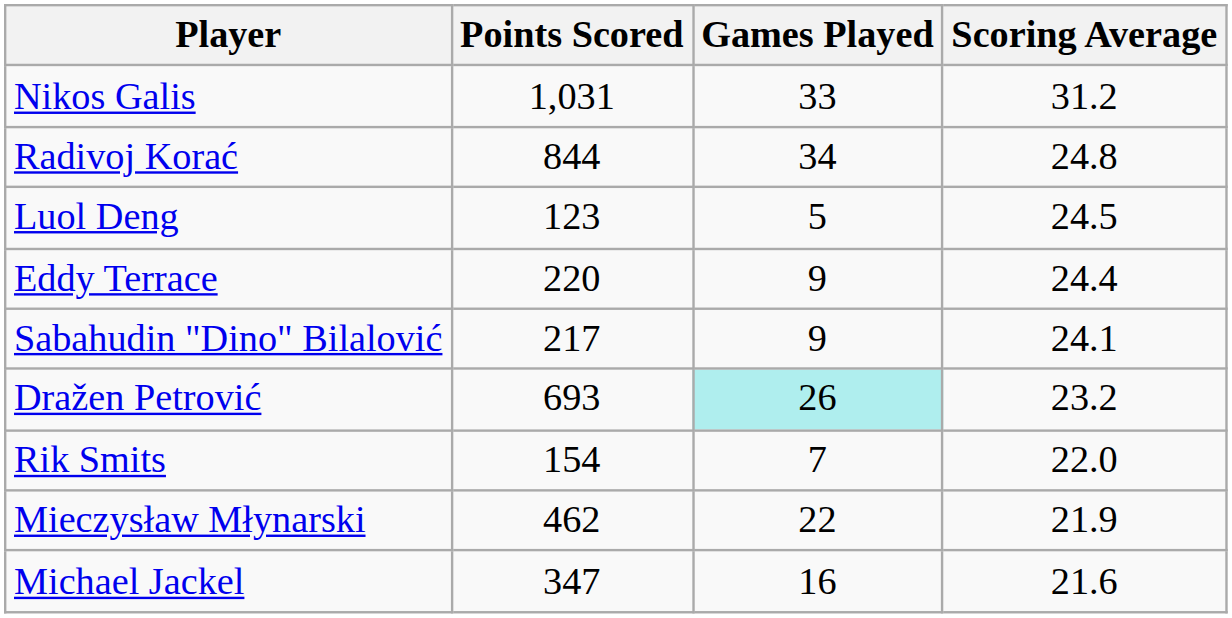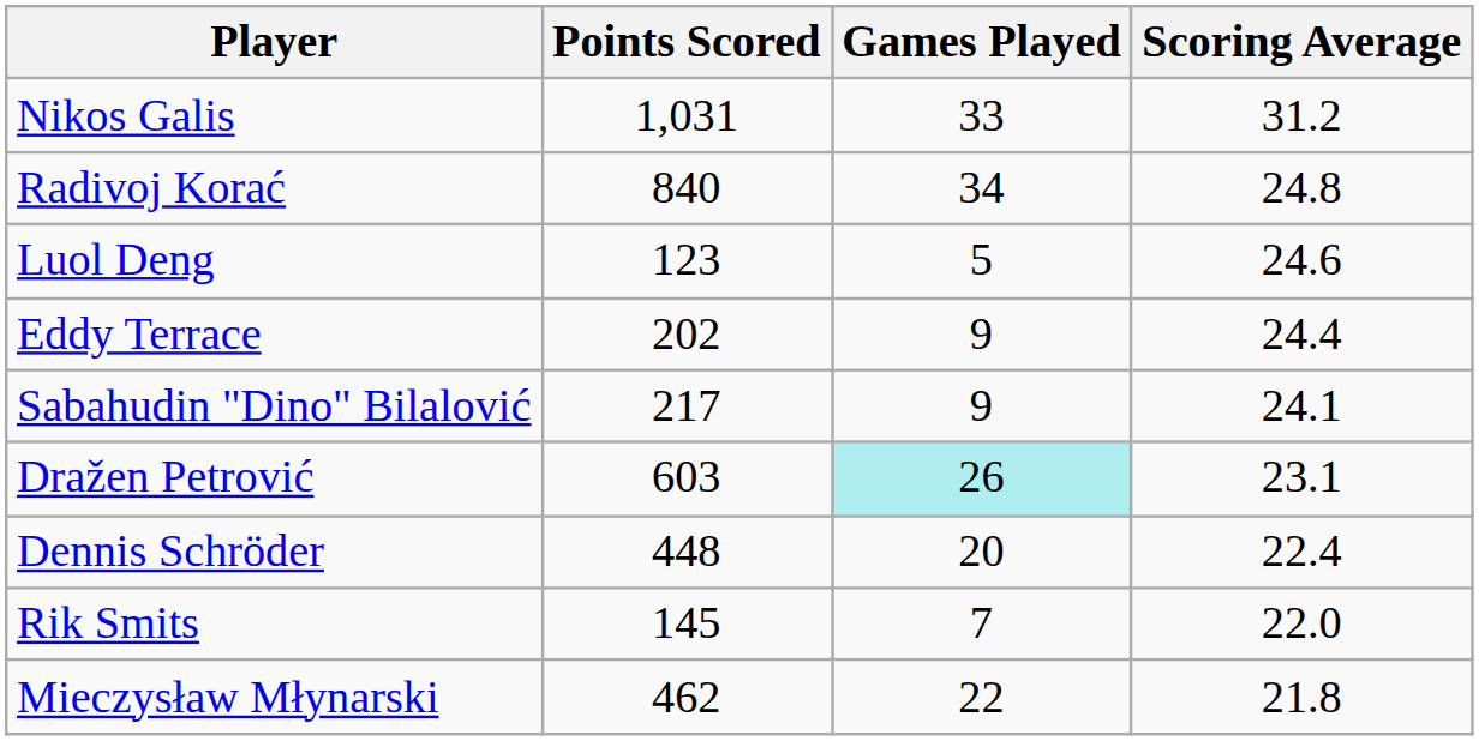Radivoj Korać | Points Scored: 844 -> 840
Luol Deng | Scoring Average: 24.5 -> 24.6
Eddy Terrace | Points Scored: 220 -> 202
Dražen Petrović | Points Scored: 693 -> 603
Dražen Petrović | Scoring Average: 23.2 -> 23.1
+ row: Dennis Schröder | 448 | 20 | 22.4
Rik Smits | Points Scored: 154 -> 145
Mieczysław Młynarski | Scoring Average: 21.9 -> 21.8
- row: Michael Jackel | 347 | 16 | 21.6
